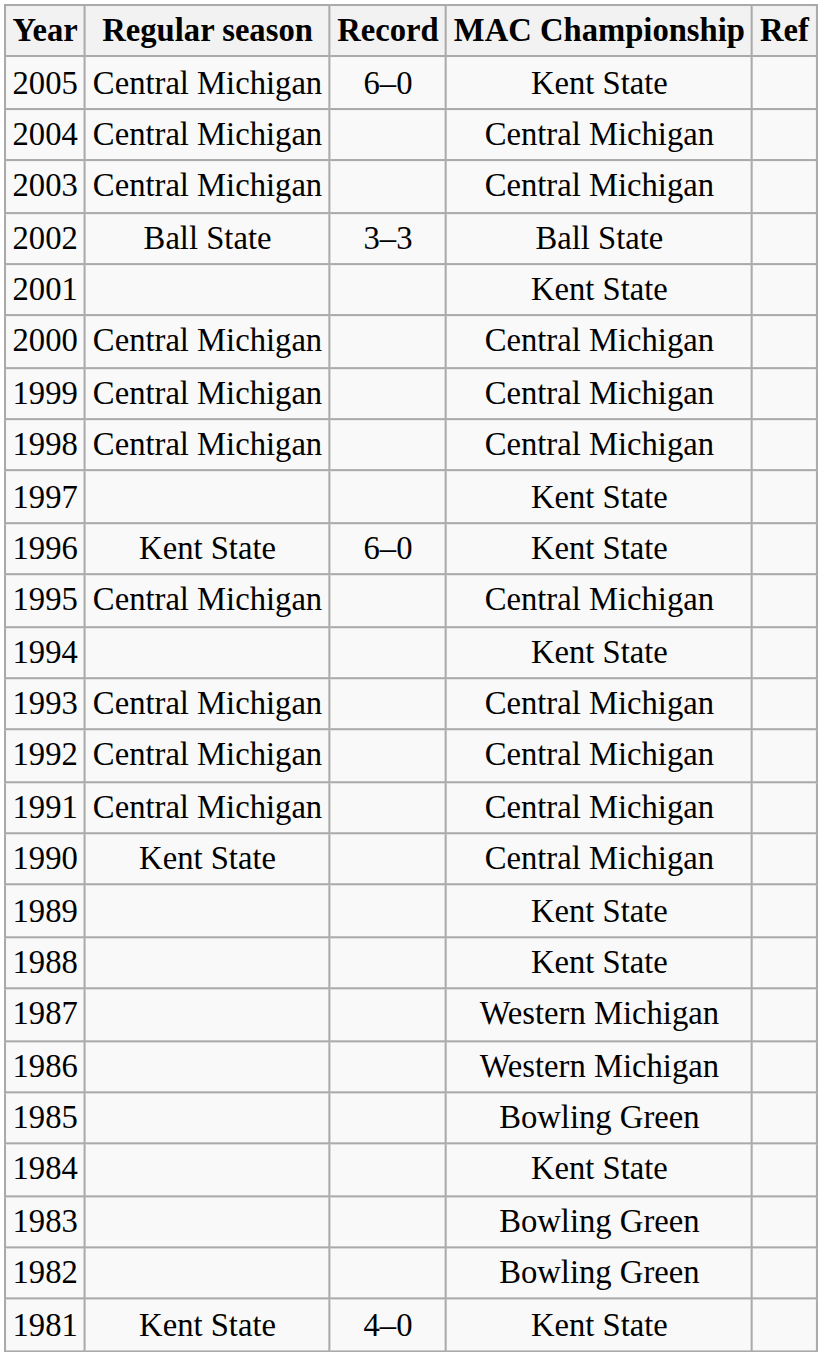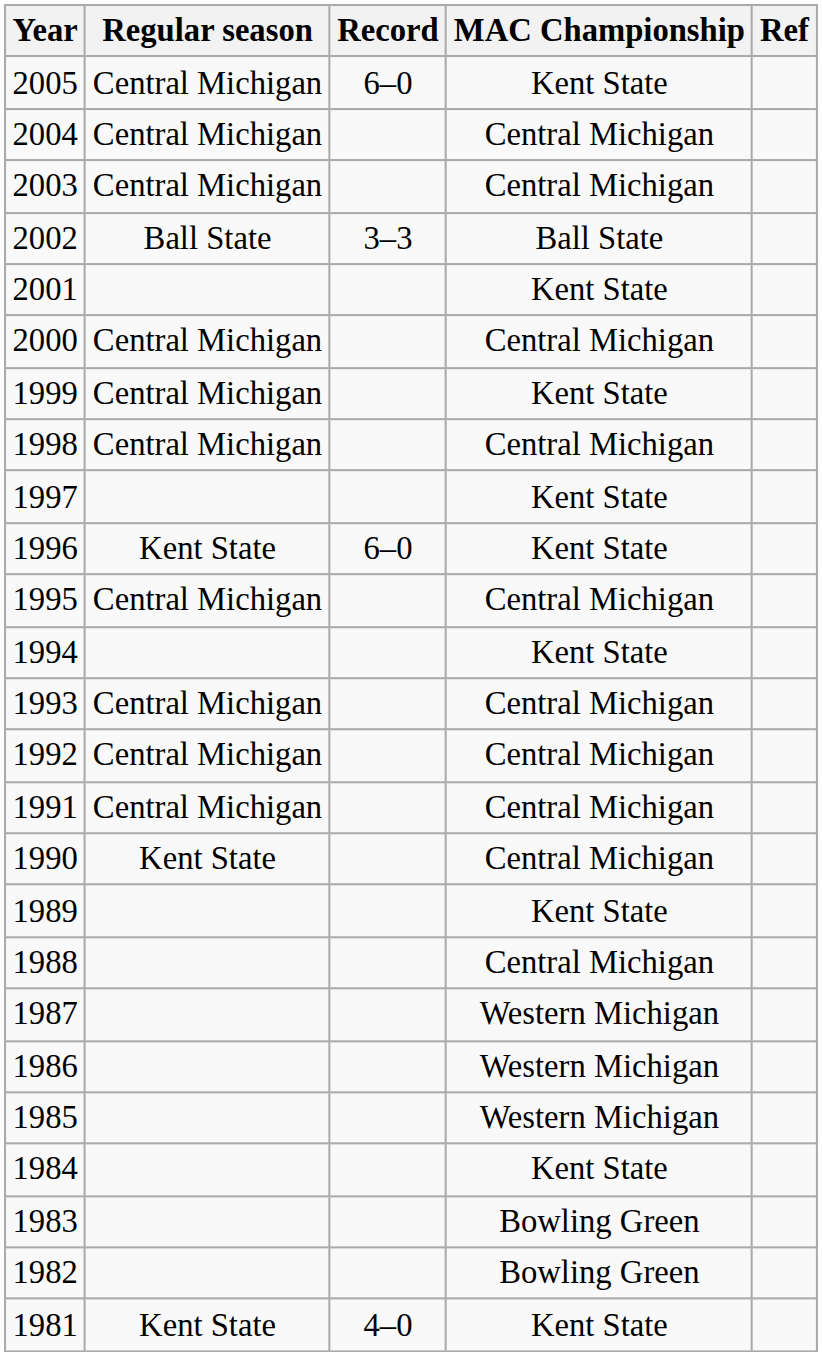1999 | MAC Championship: Central Michigan -> Kent State
1988 | MAC Championship: Kent State -> Central Michigan
1985 | MAC Championship: Bowling Green -> Western Michigan
